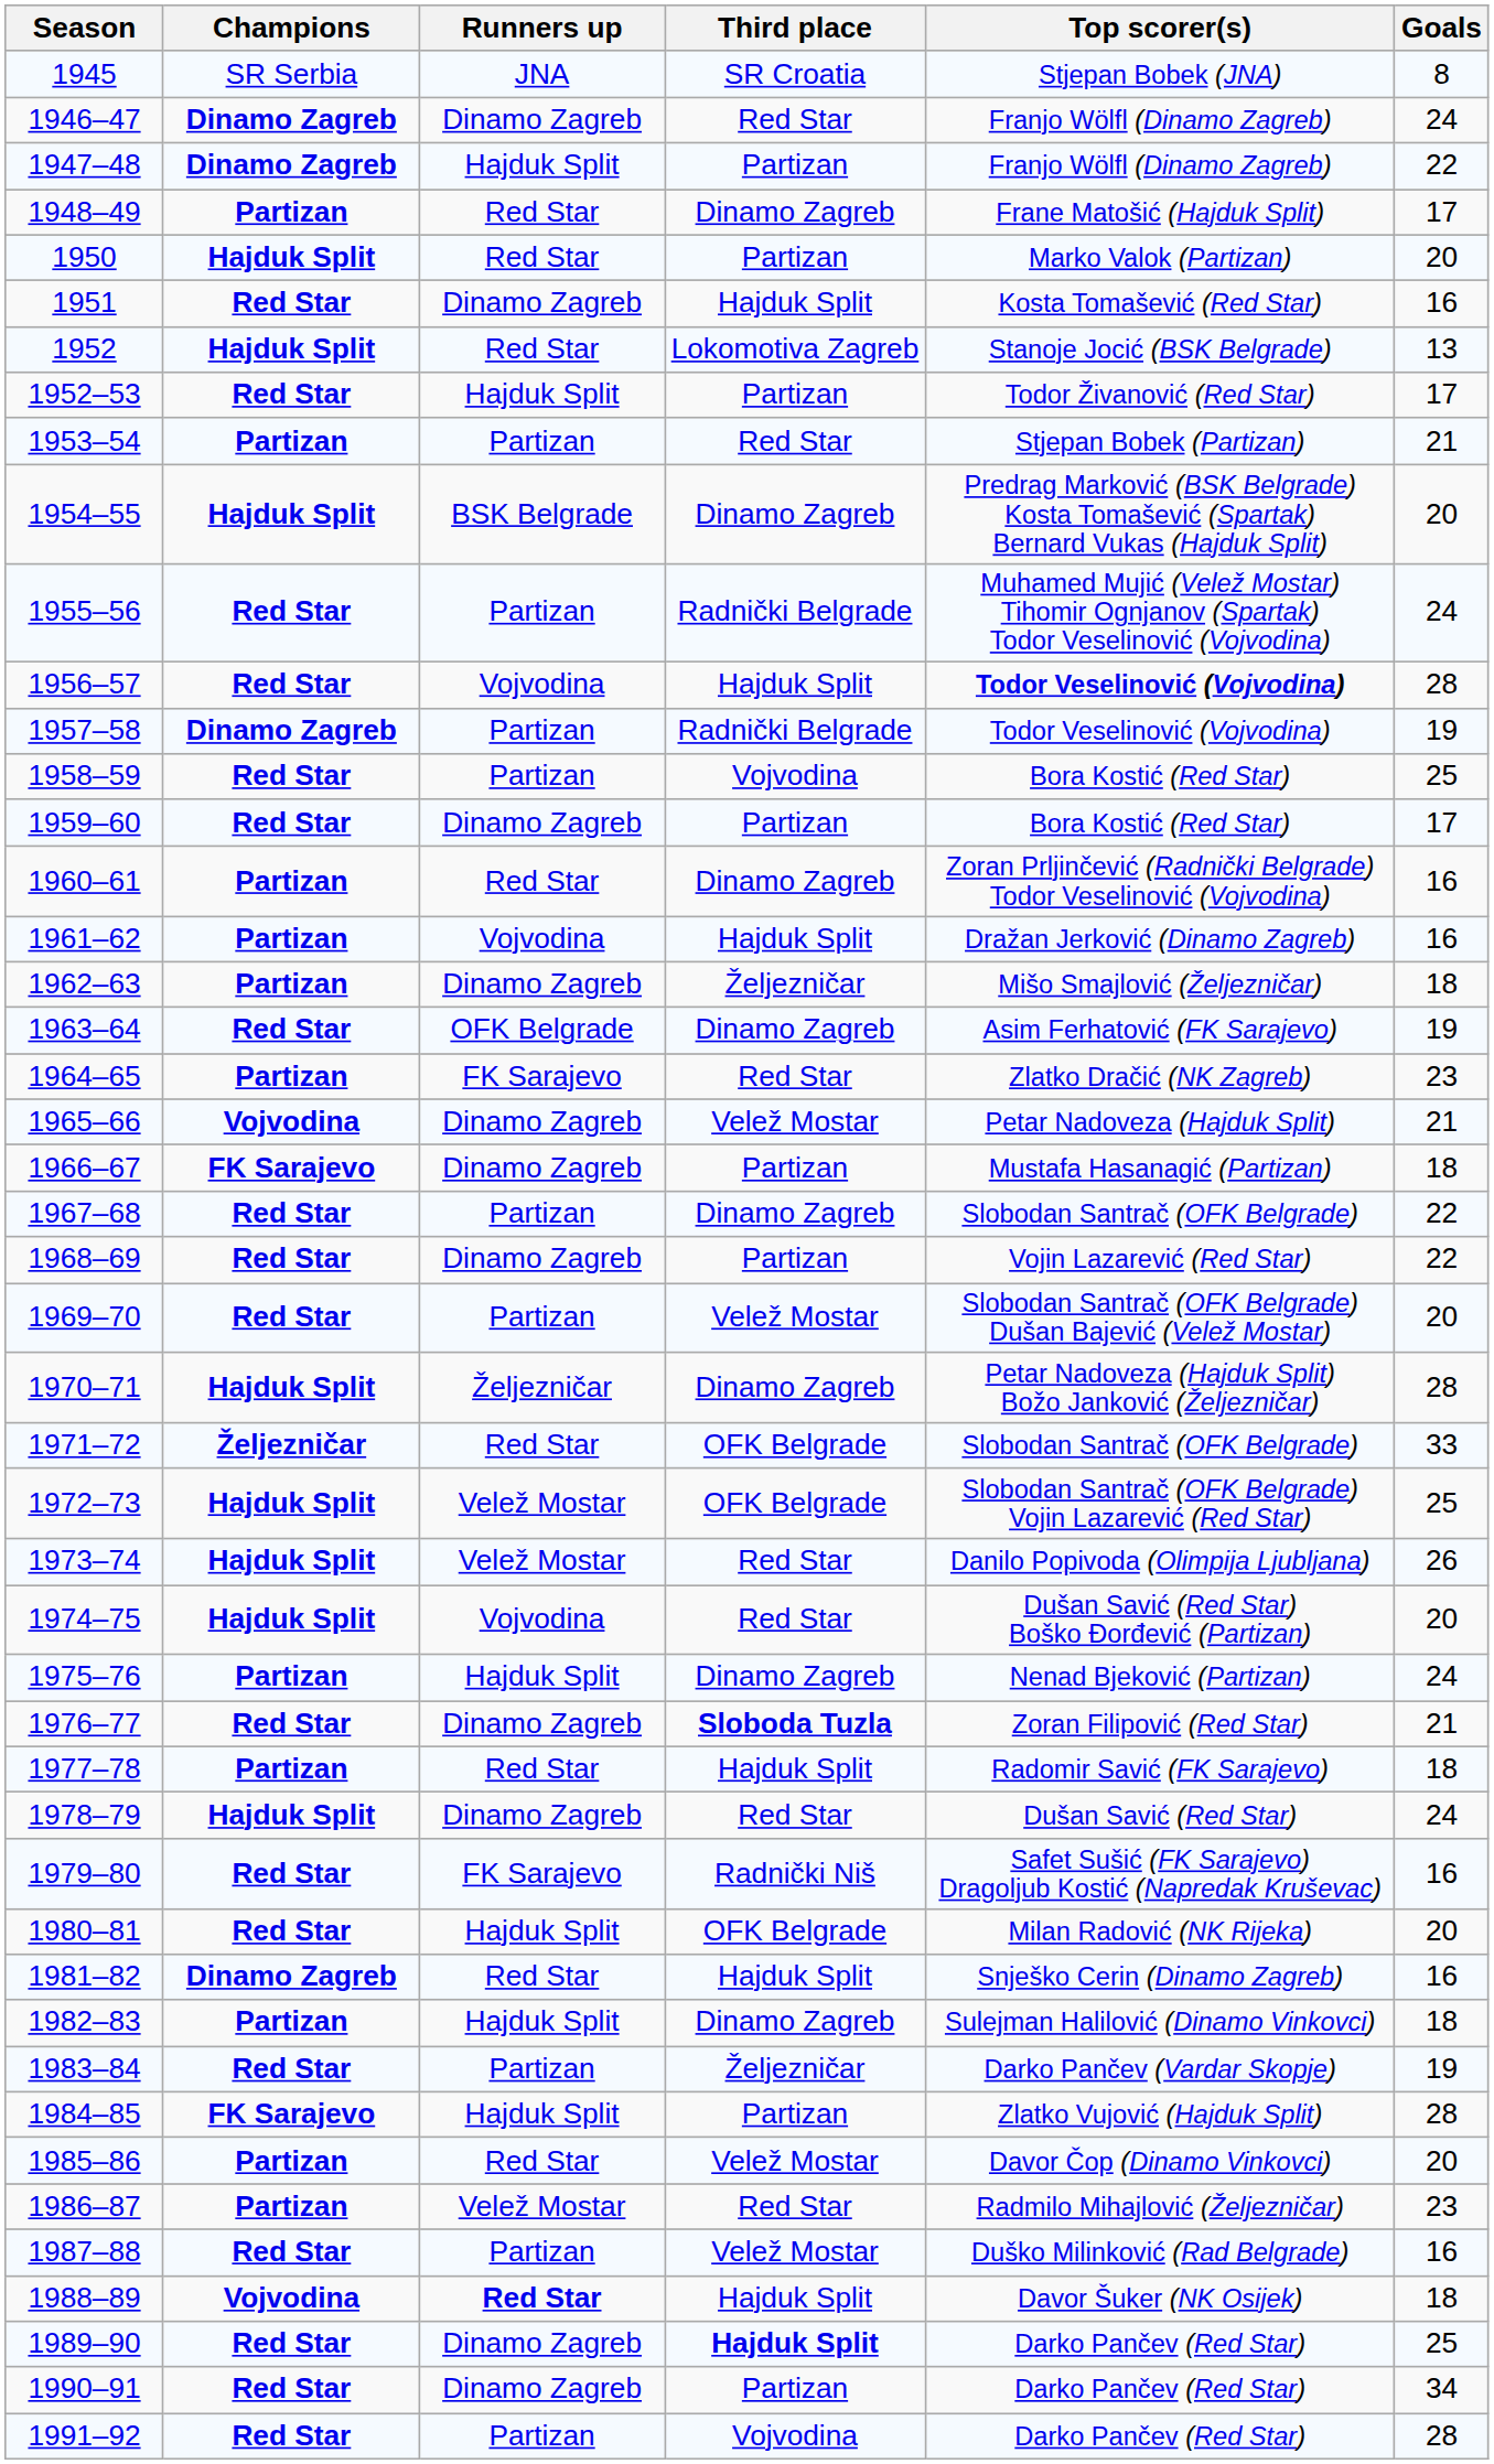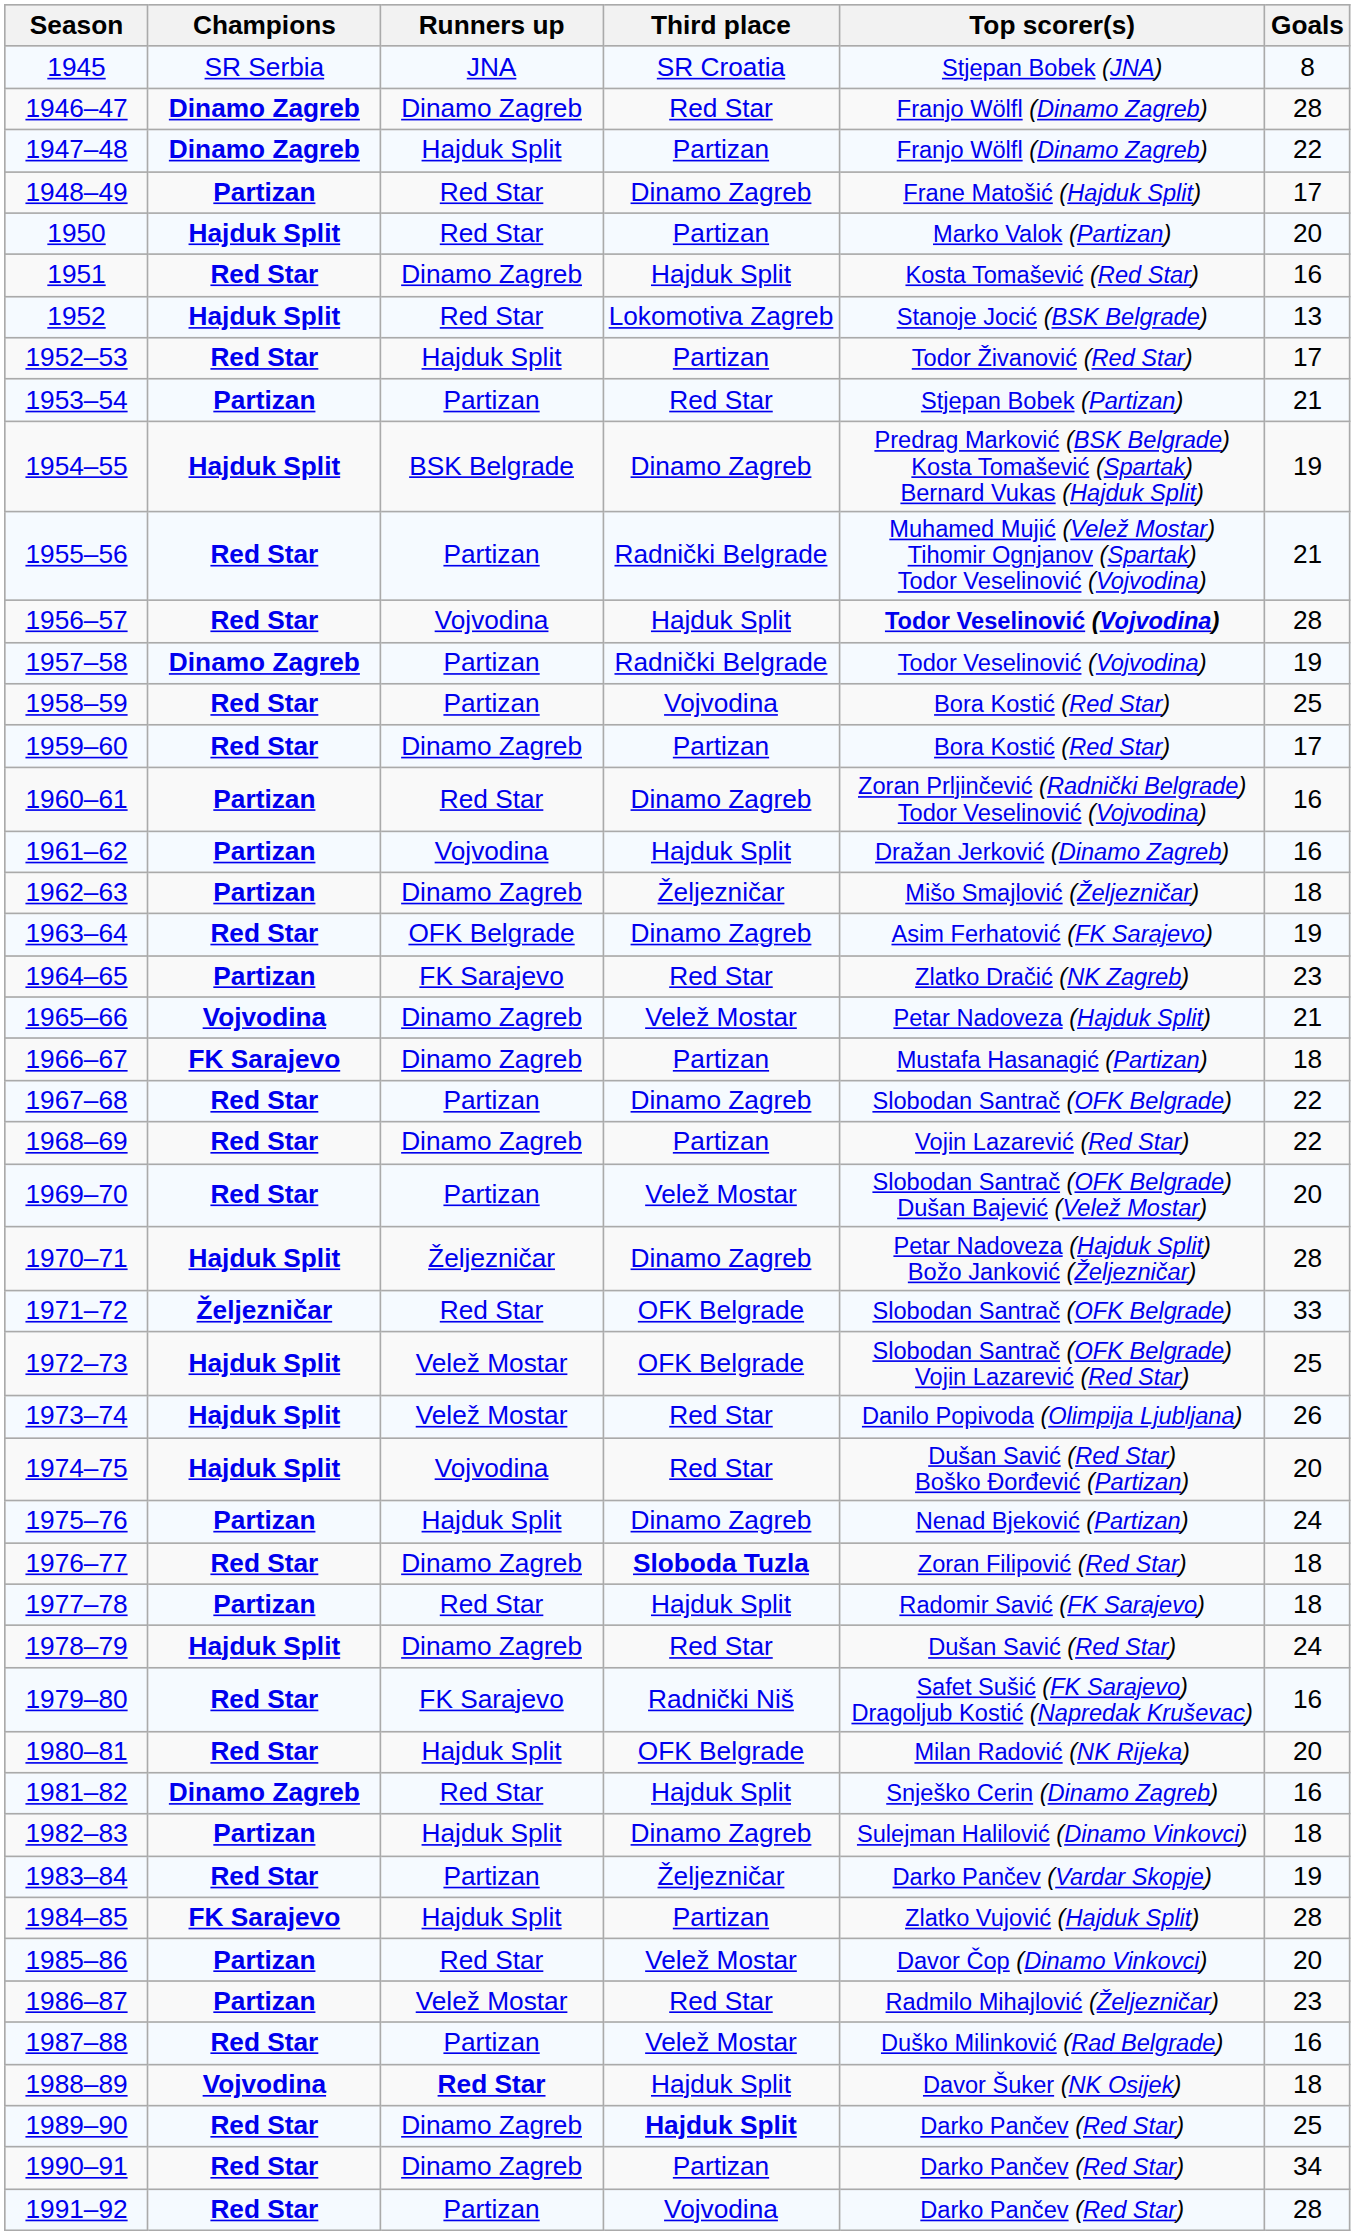1946–47 | Goals: 24 -> 28
1954–55 | Goals: 20 -> 19
1955–56 | Goals: 24 -> 21
1976–77 | Goals: 21 -> 18
